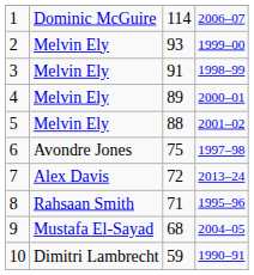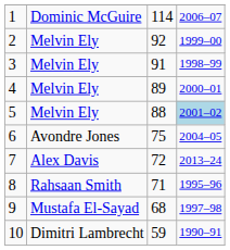2 | column 3: 93 -> 92
5 | column 4: no background -> lightblue background
6 | column 4: 1997–98 -> 2004–05
9 | column 4: 2004–05 -> 1997–98
